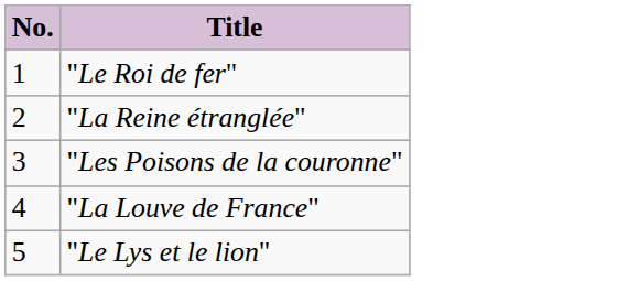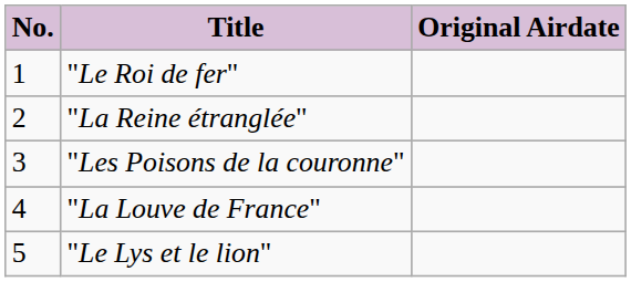+ column: Original Airdate
